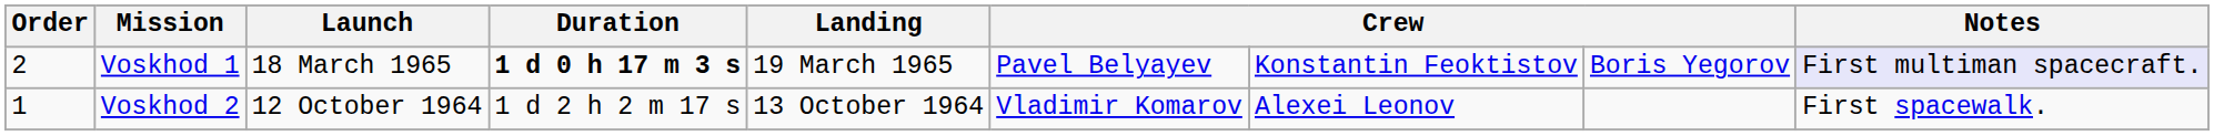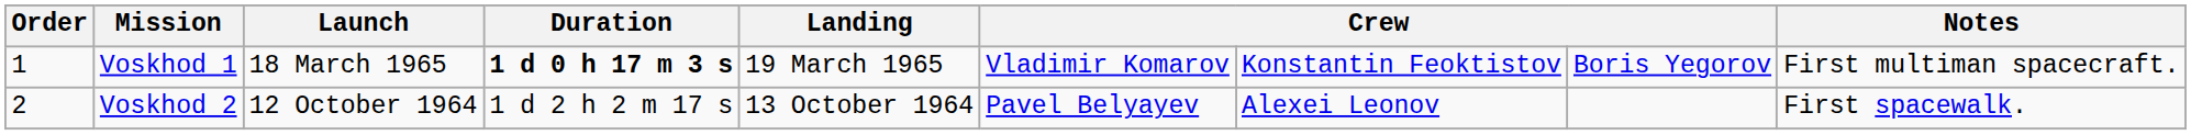Voskhod 1 | Order: 2 -> 1
Voskhod 1 | column 6: Pavel Belyayev -> Vladimir Komarov
Voskhod 1 | Notes: lavender background -> no background
Voskhod 2 | Order: 1 -> 2
Voskhod 2 | column 6: Vladimir Komarov -> Pavel Belyayev
